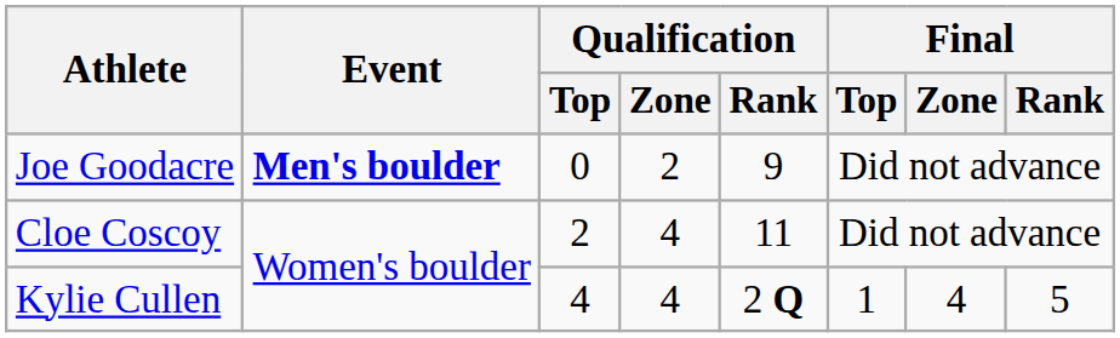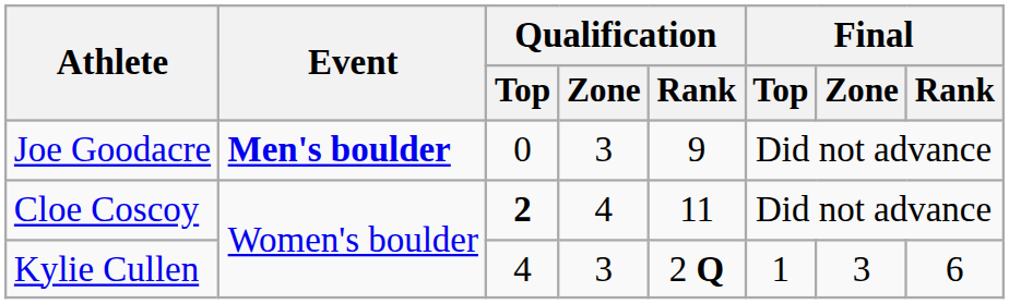Joe Goodacre | Qualification / Zone: 2 -> 3
Cloe Coscoy | Qualification / Top: normal -> bold
Kylie Cullen | Qualification / Zone: 4 -> 3
Kylie Cullen | Final / Zone: 4 -> 3
Kylie Cullen | Final / Rank: 5 -> 6
